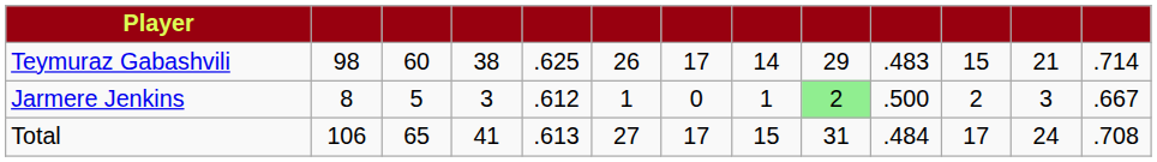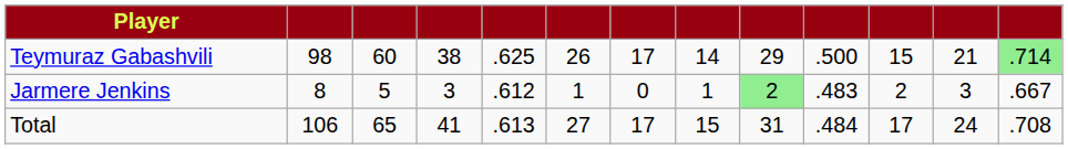Teymuraz Gabashvili | column 10: .483 -> .500
Teymuraz Gabashvili | column 13: no background -> lightgreen background
Jarmere Jenkins | column 10: .500 -> .483
